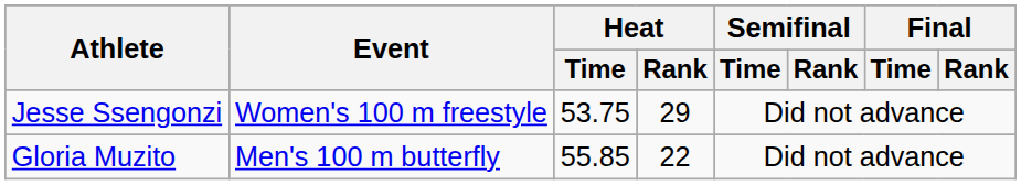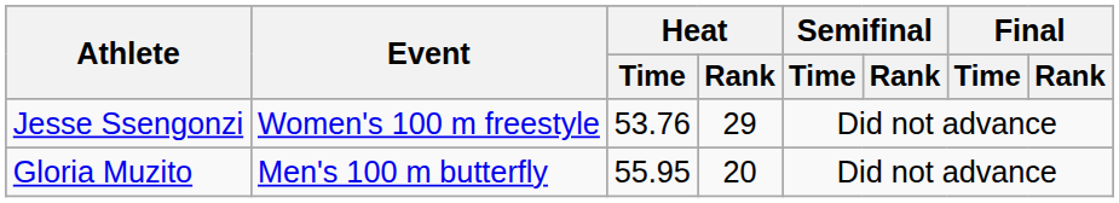Jesse Ssengonzi | Heat / Time: 53.75 -> 53.76
Gloria Muzito | Heat / Time: 55.85 -> 55.95
Gloria Muzito | Heat / Rank: 22 -> 20
